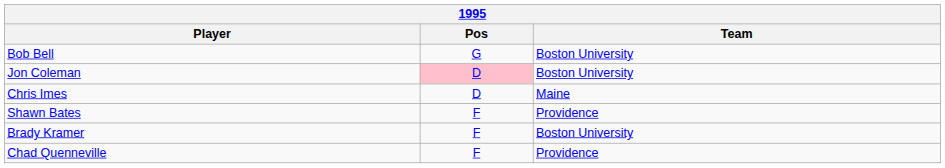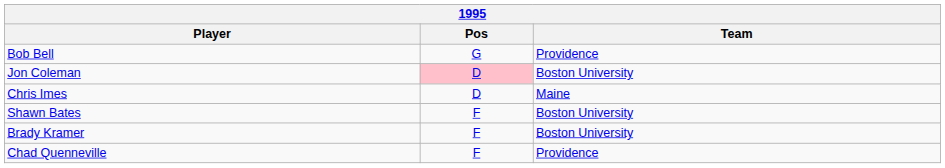Bob Bell | Team: Boston University -> Providence
Shawn Bates | Team: Providence -> Boston University
